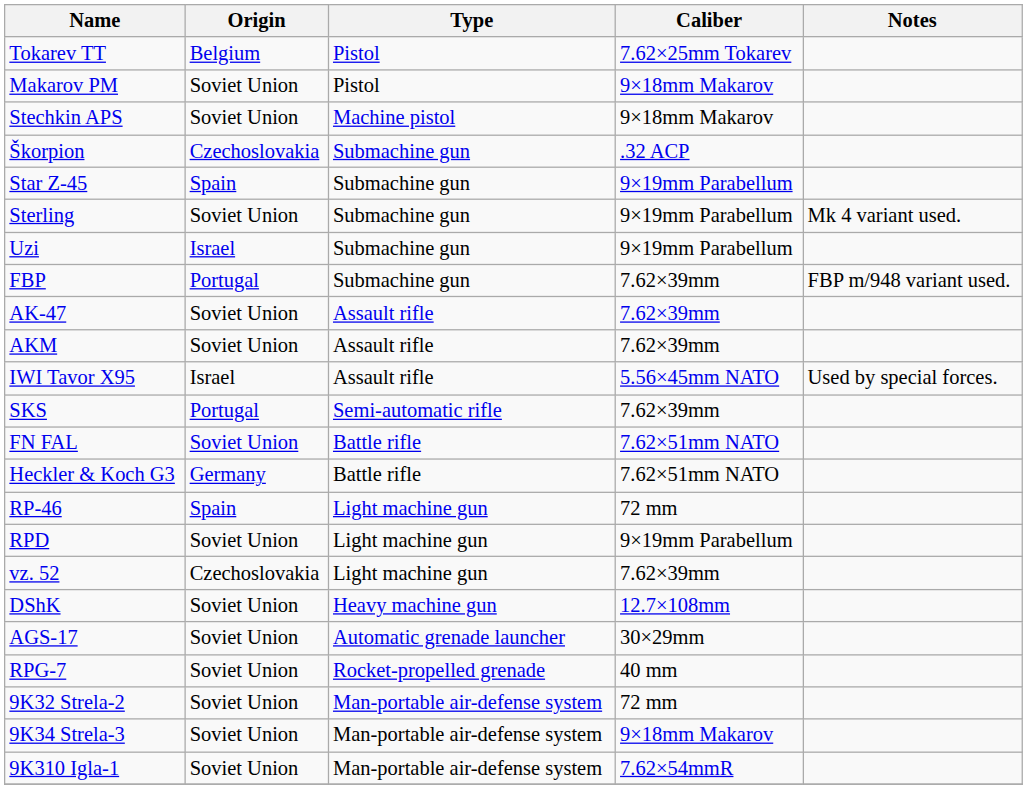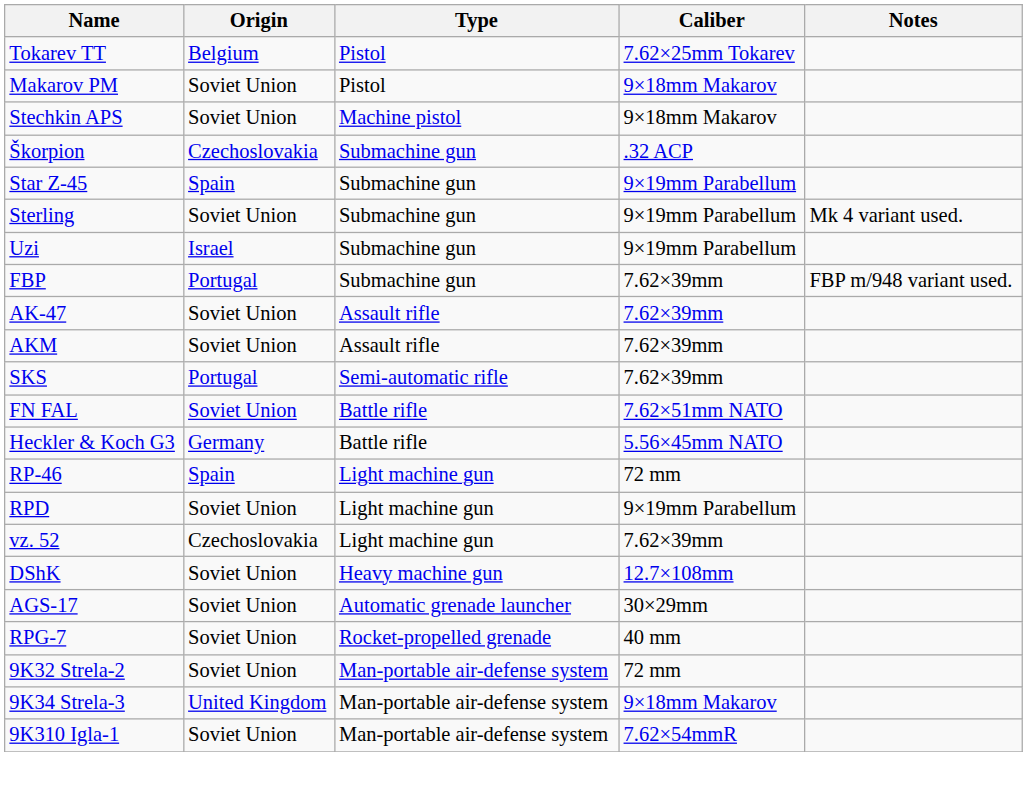- row: IWI Tavor X95 | Israel | Assault rifle | 5.56×45mm NATO | Used by special forces.
Heckler & Koch G3 | Caliber: 7.62×51mm NATO -> 5.56×45mm NATO
9K34 Strela-3 | Origin: Soviet Union -> United Kingdom
